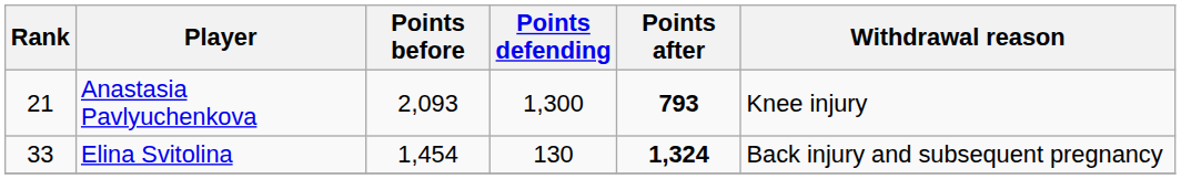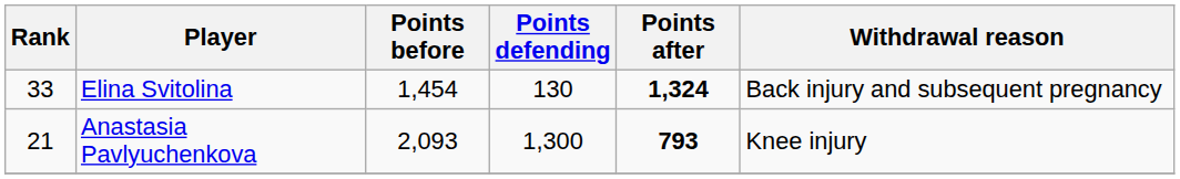rows swapped: Anastasia Pavlyuchenkova <-> Elina Svitolina
